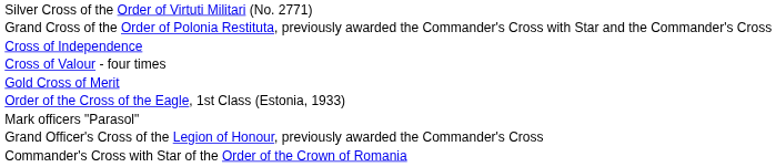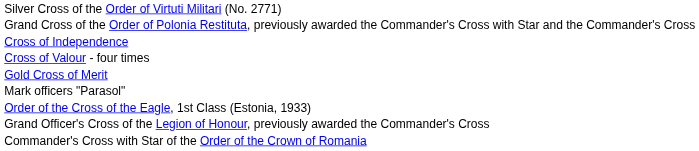rows swapped: Mark officers "Parasol" <-> Order of the Cross of the Eagle, 1st Class (Estonia, 1933)
